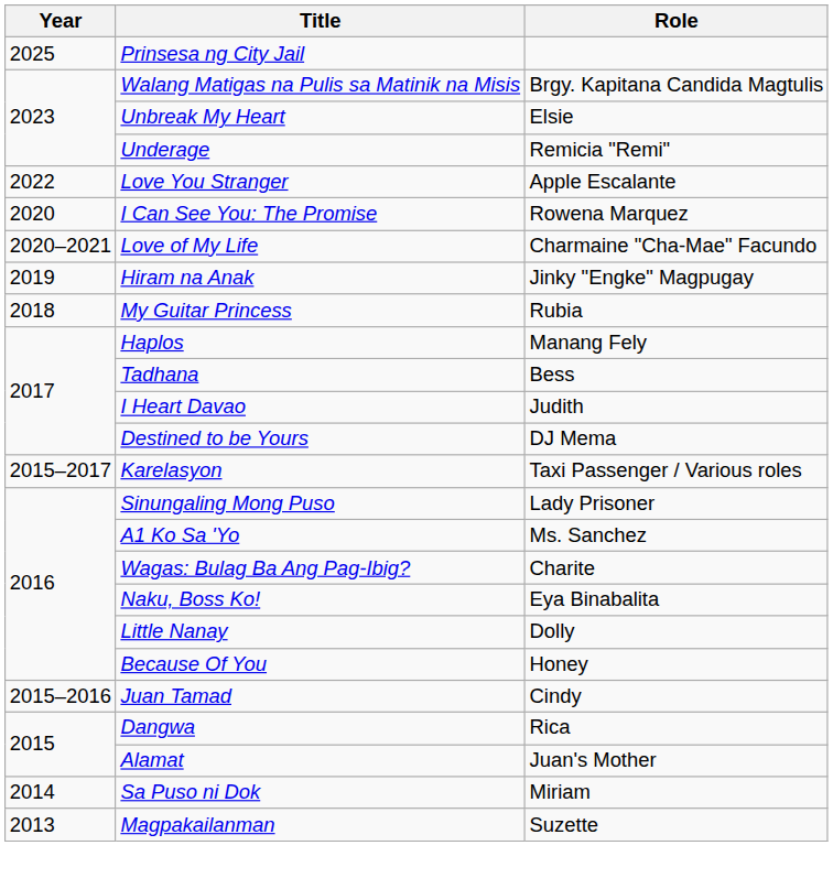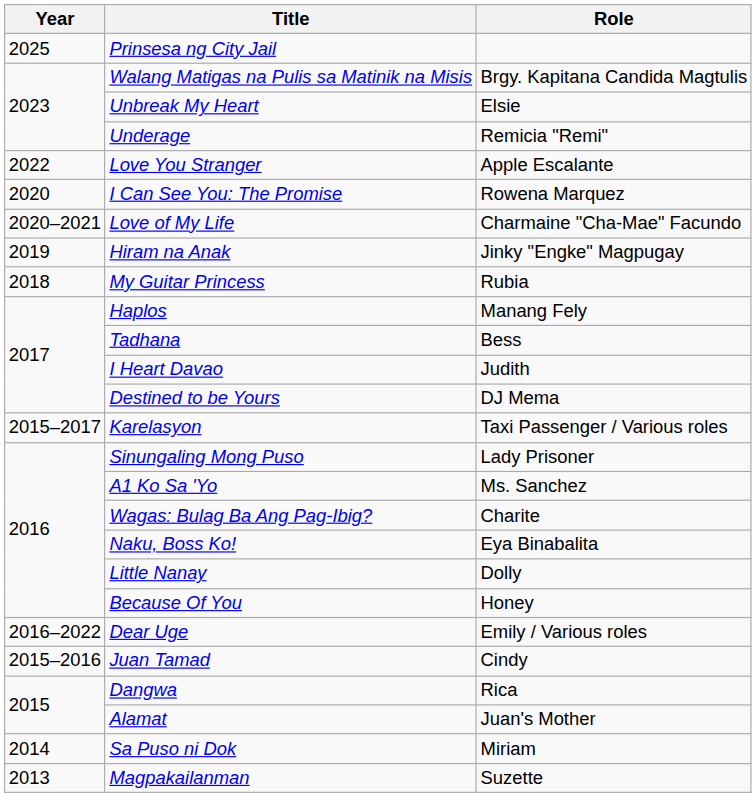+ row: 2016–2022 | Dear Uge | Emily / Various roles
